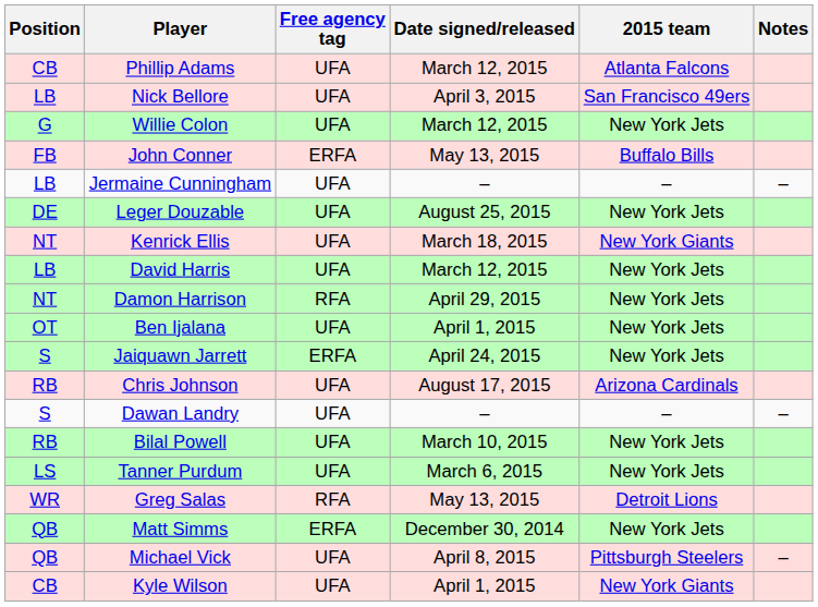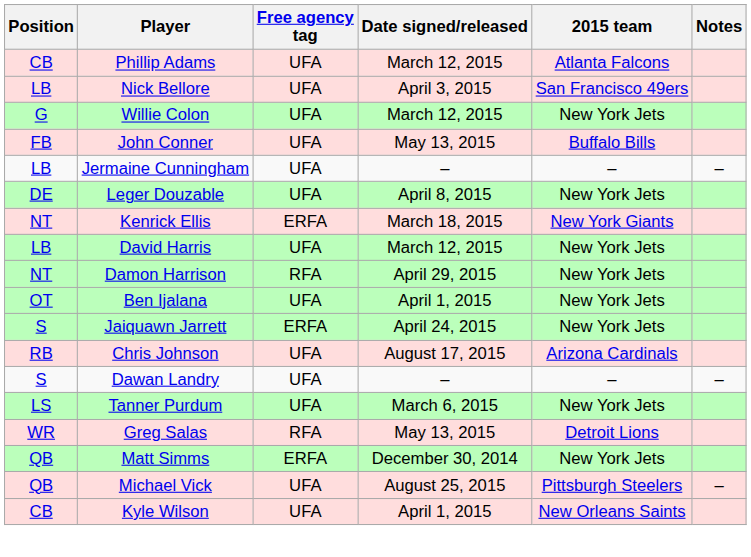John Conner | Free agency tag: ERFA -> UFA
Leger Douzable | Date signed/released: August 25, 2015 -> April 8, 2015
Kenrick Ellis | Free agency tag: UFA -> ERFA
- row: RB | Bilal Powell | UFA | March 10, 2015 | New York Jets
Michael Vick | Date signed/released: April 8, 2015 -> August 25, 2015
Kyle Wilson | 2015 team: New York Giants -> New Orleans Saints
